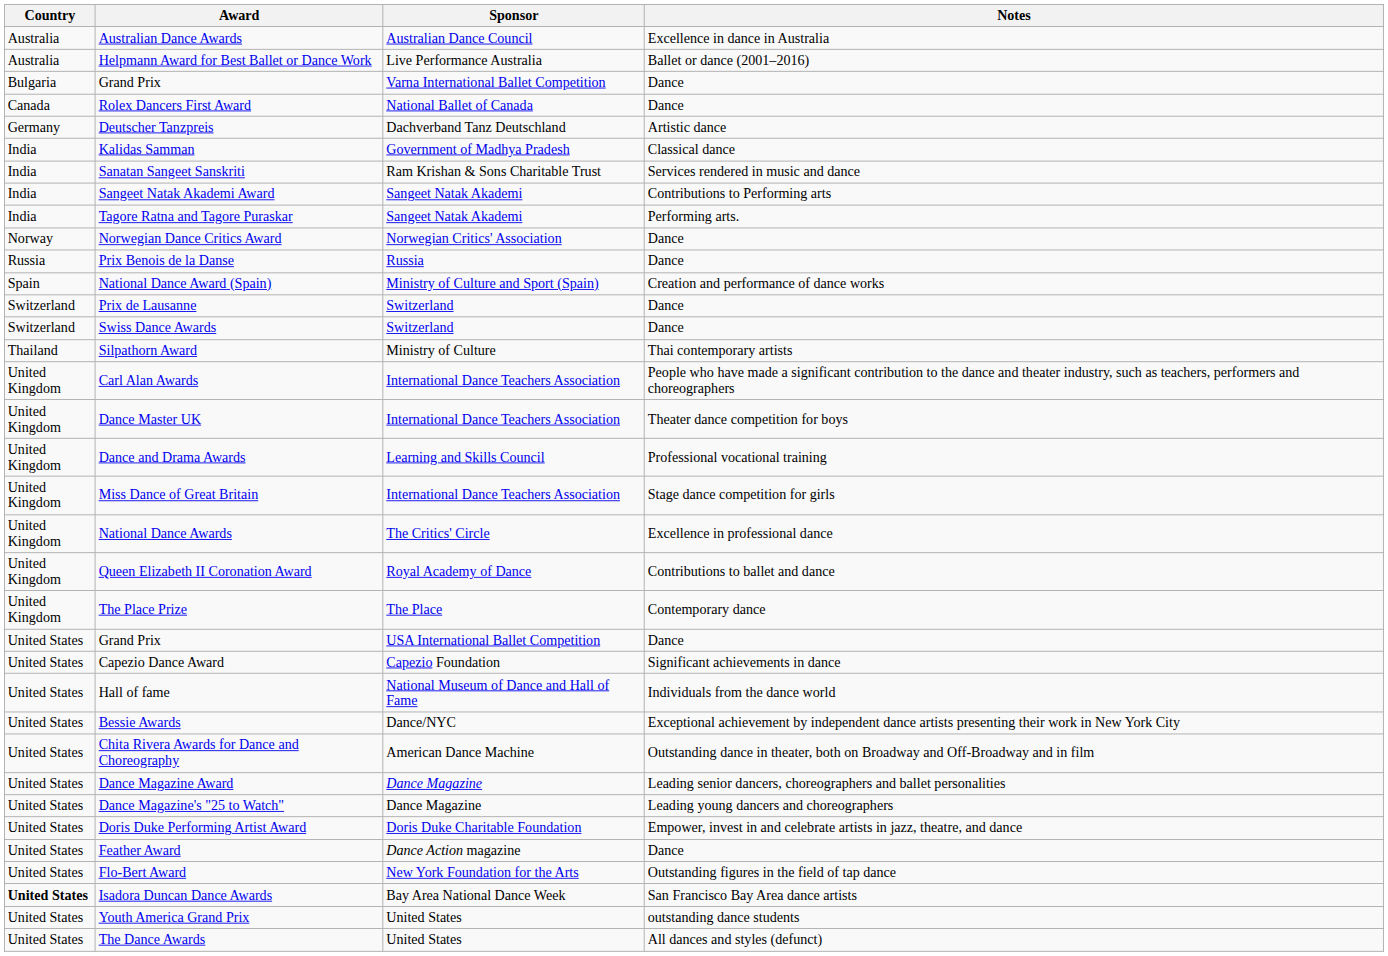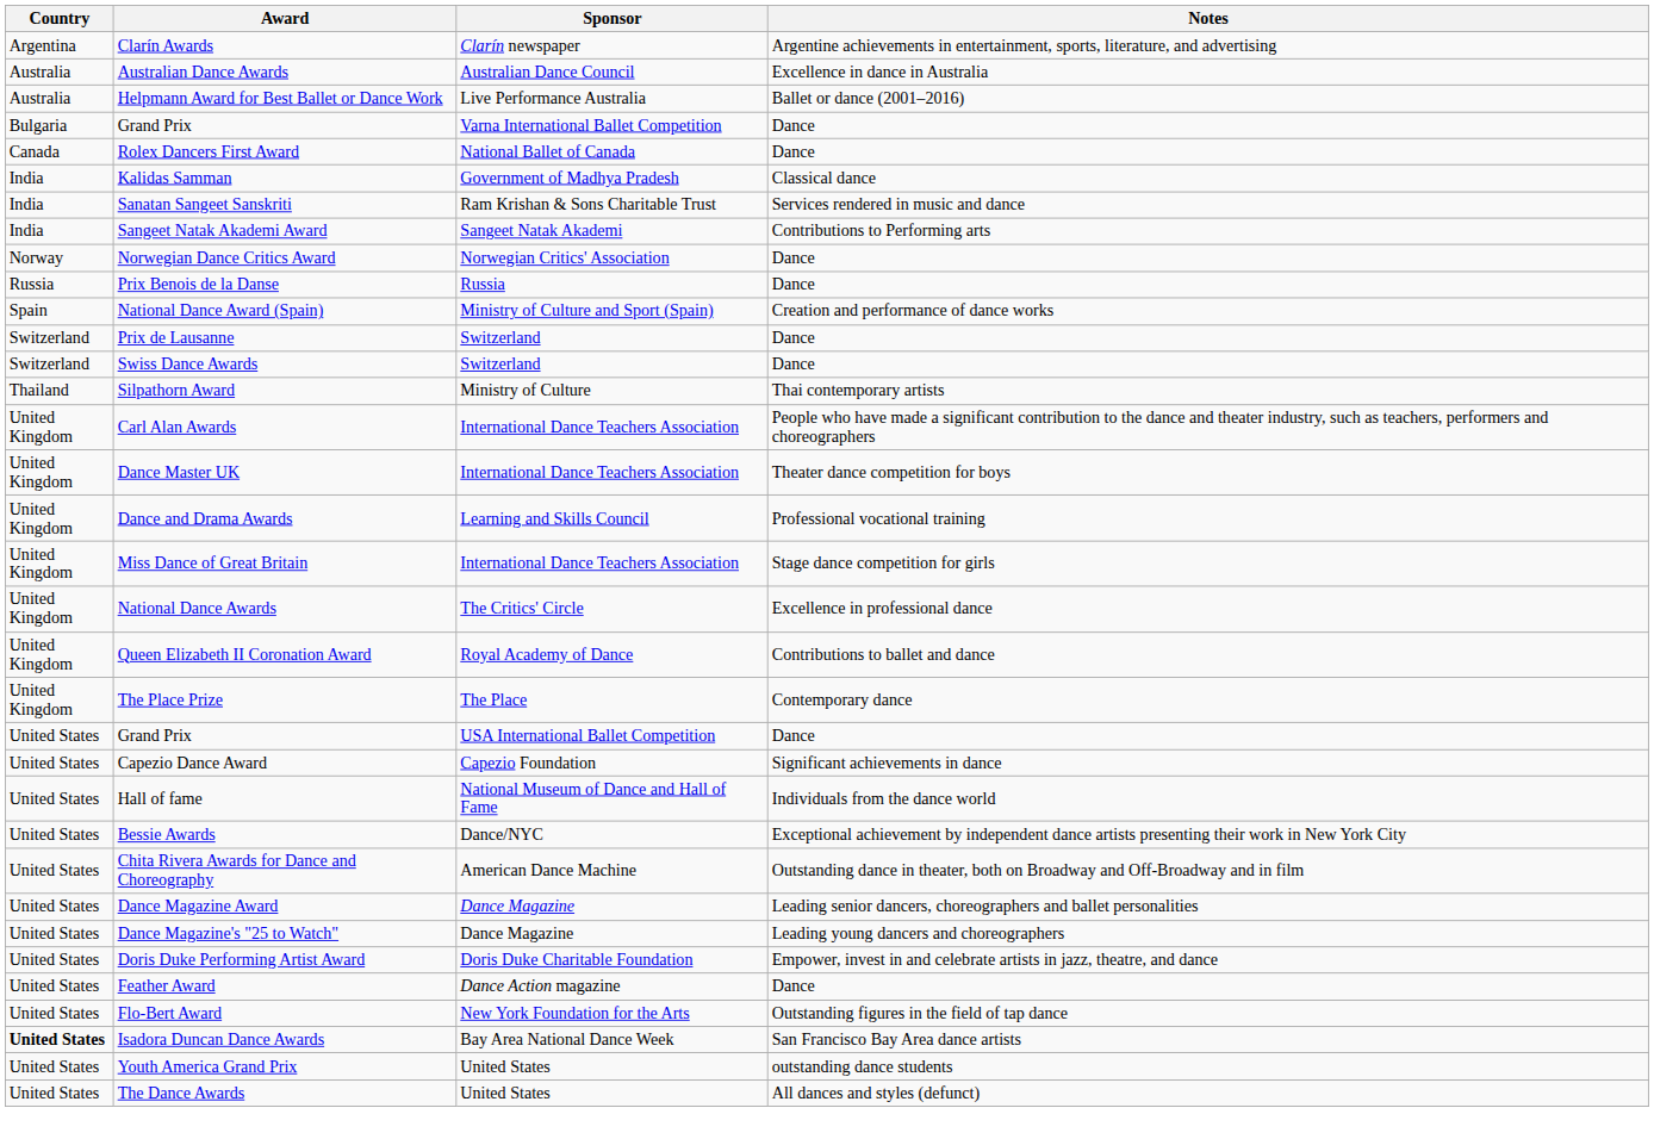+ row: Argentina | Clarín Awards | Clarín newspaper | Argentine achievements in entertainment, sports, literature, and advertising
- row: Germany | Deutscher Tanzpreis | Dachverband Tanz Deutschland | Artistic dance
- row: India | Tagore Ratna and Tagore Puraskar | Sangeet Natak Akademi | Performing arts.
